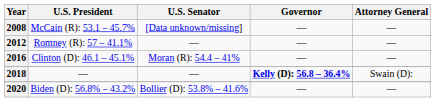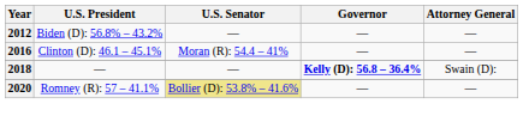- row: 2008 | McCain (R): 53.1 – 45.7% | [Data unknown/missing] | — | —
2012 | U.S. President: Romney (R): 57 – 41.1% -> Biden (D): 56.8% – 43.2%
2020 | U.S. President: Biden (D): 56.8% – 43.2% -> Romney (R): 57 – 41.1%
2020 | U.S. Senator: no background -> khaki background
